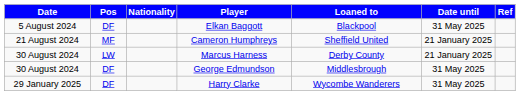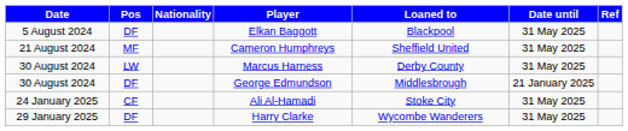Cameron Humphreys | Date until: 21 January 2025 -> 31 May 2025
Marcus Harness | Date until: 21 January 2025 -> 31 May 2025
George Edmundson | Date until: 31 May 2025 -> 21 January 2025
+ row: 24 January 2025 | CF | Ali Al-Hamadi | Stoke City | 31 May 2025
